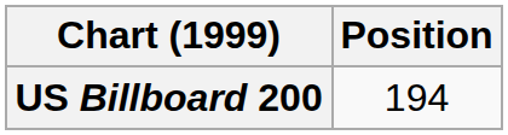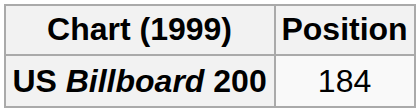US Billboard 200 | Position: 194 -> 184
